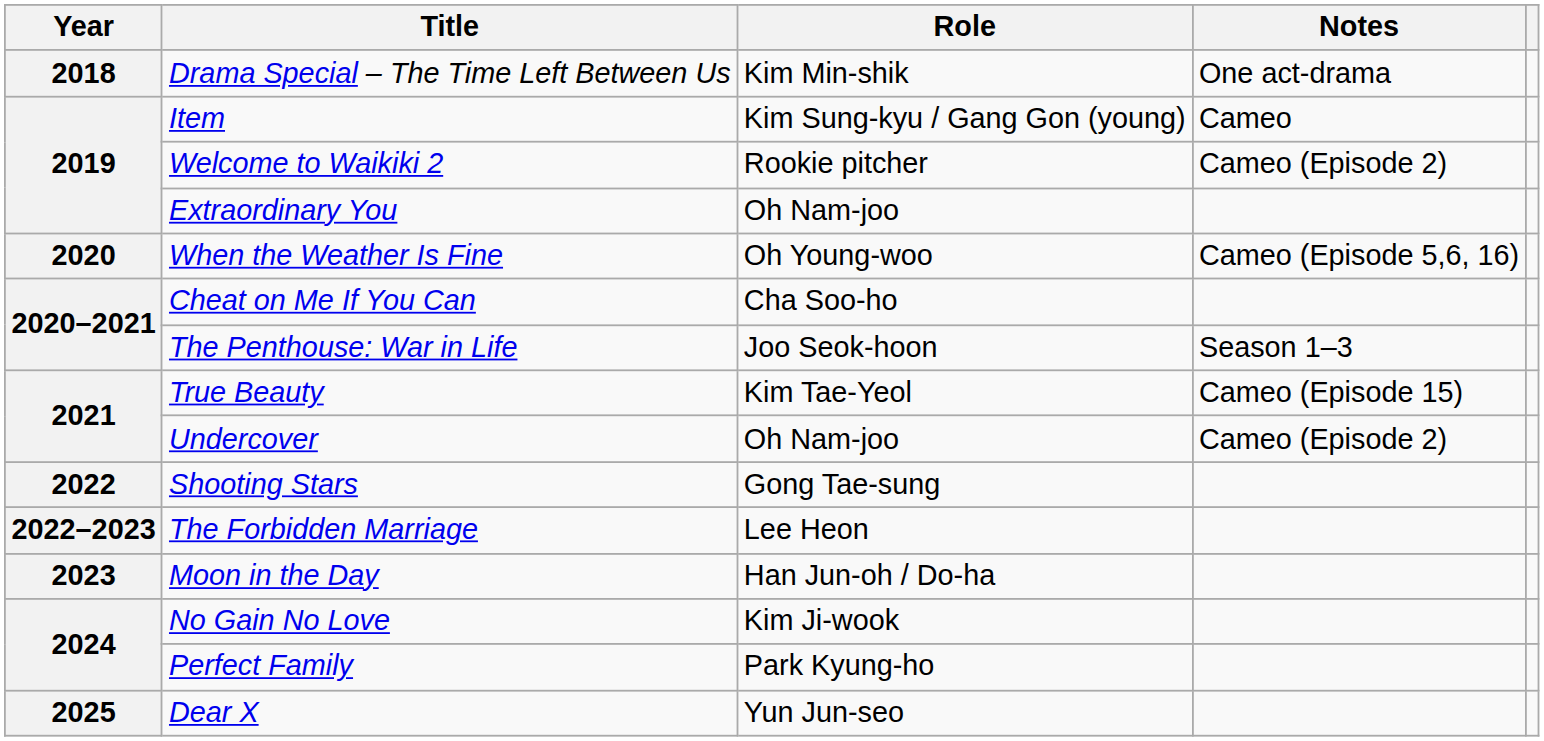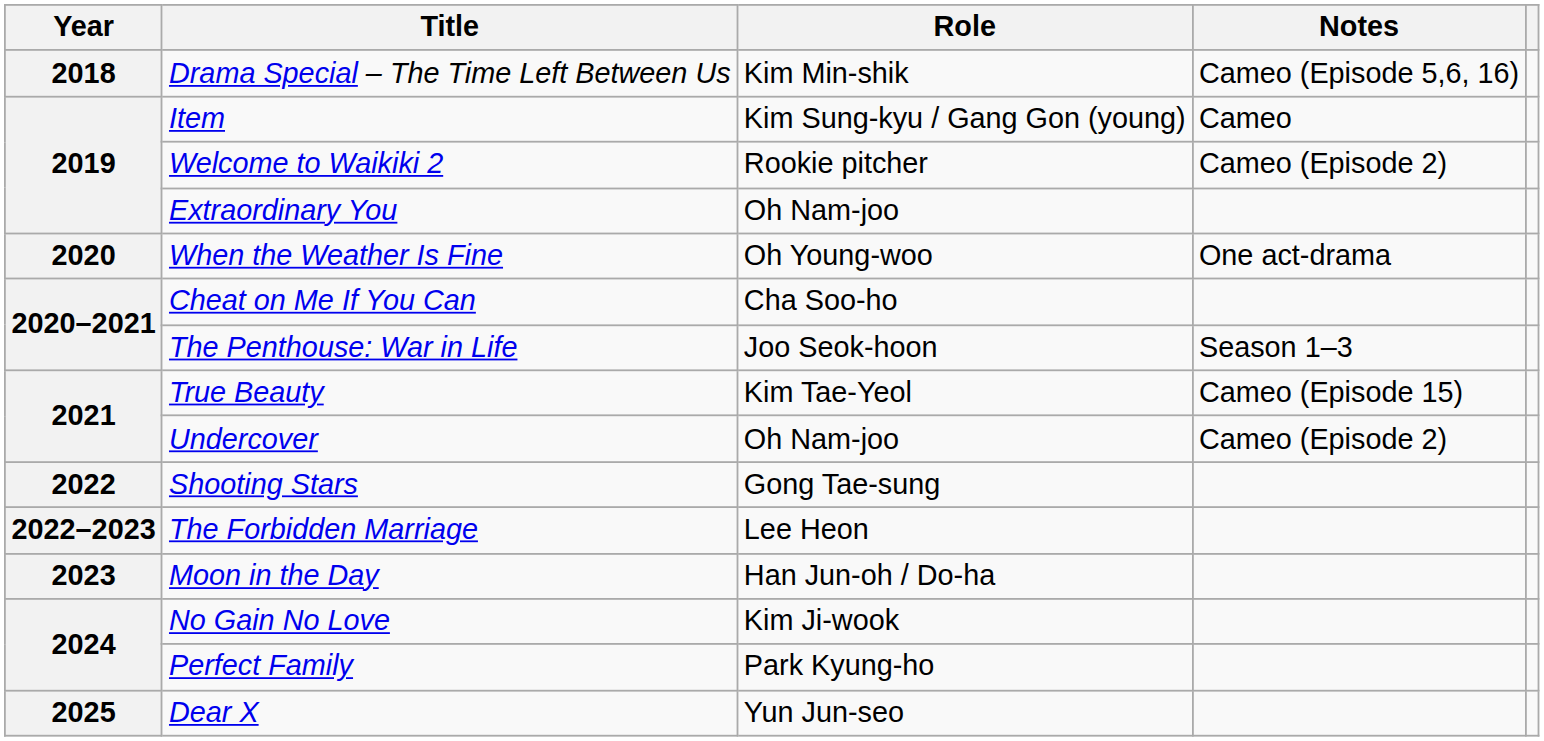Drama Special – The Time Left Between Us | Notes: One act-drama -> Cameo (Episode 5,6, 16)
When the Weather Is Fine | Notes: Cameo (Episode 5,6, 16) -> One act-drama
